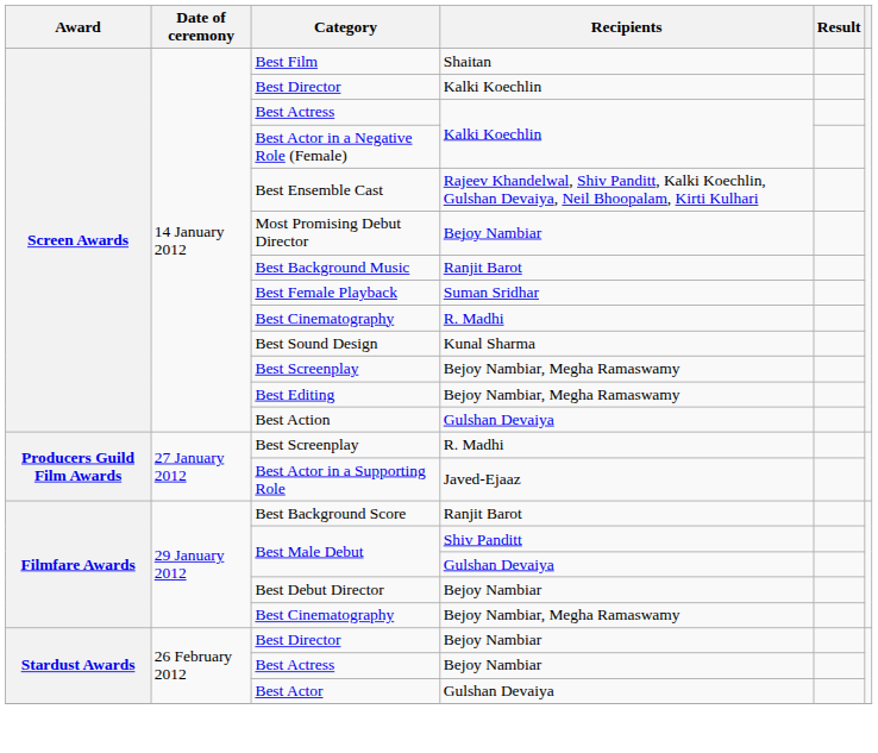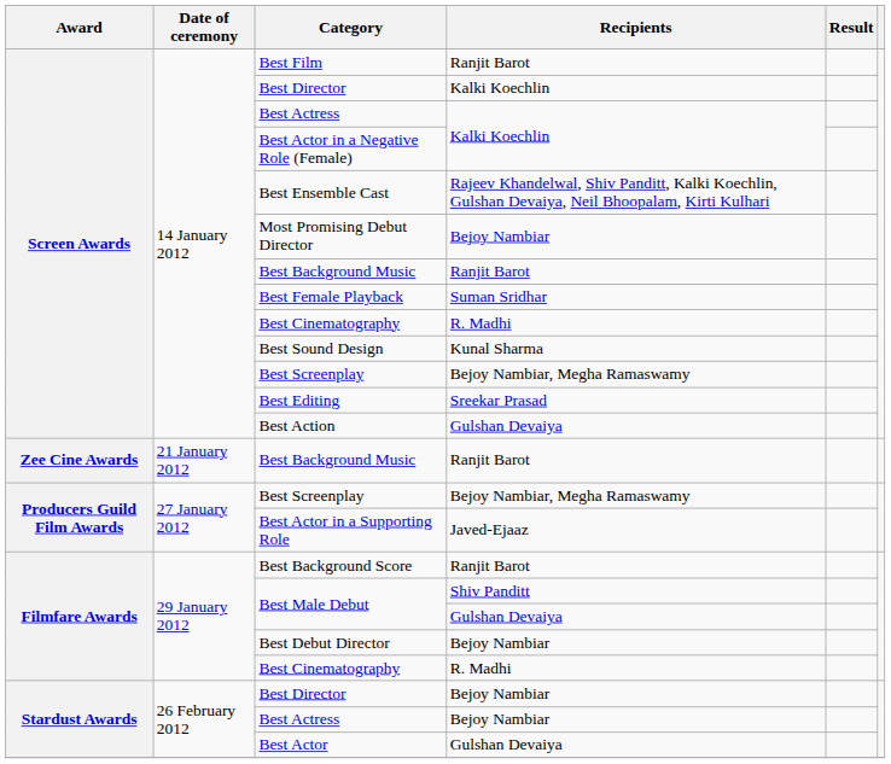Best Film | Recipients: Shaitan -> Ranjit Barot
Best Editing | Recipients: Bejoy Nambiar, Megha Ramaswamy -> Sreekar Prasad
+ row: Zee Cine Awards | 21 January 2012 | Best Background Music | Ranjit Barot
Producers Guild Film Awards / Best Screenplay | Recipients: R. Madhi -> Bejoy Nambiar, Megha Ramaswamy
Filmfare Awards / Best Cinematography | Recipients: Bejoy Nambiar, Megha Ramaswamy -> R. Madhi
